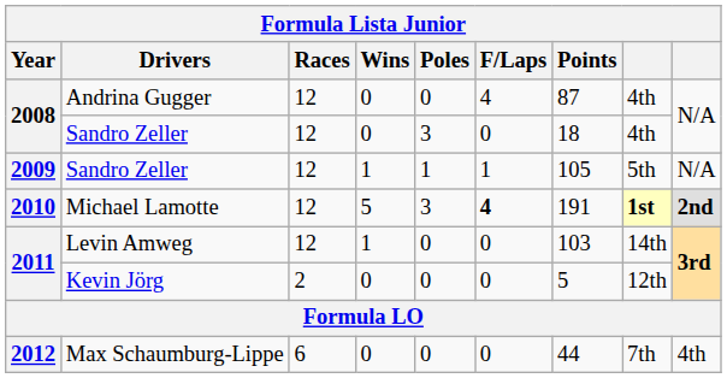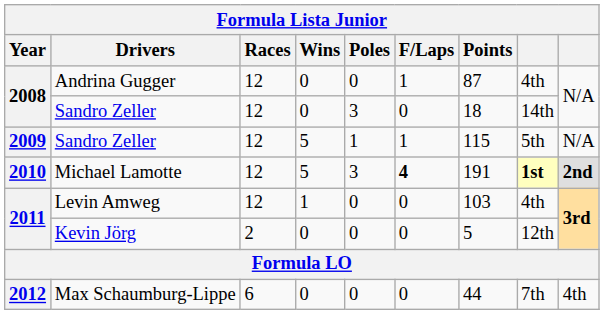Andrina Gugger | F/Laps: 4 -> 1
2008 / Sandro Zeller | column 8: 4th -> 14th
2009 / Sandro Zeller | Wins: 1 -> 5
2009 / Sandro Zeller | Points: 105 -> 115
Levin Amweg | column 8: 14th -> 4th
